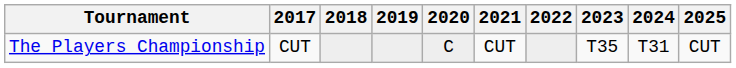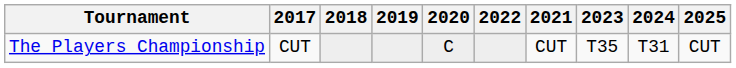columns swapped: 2021 <-> 2022
